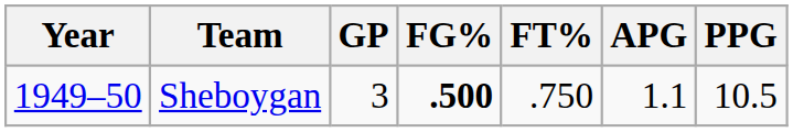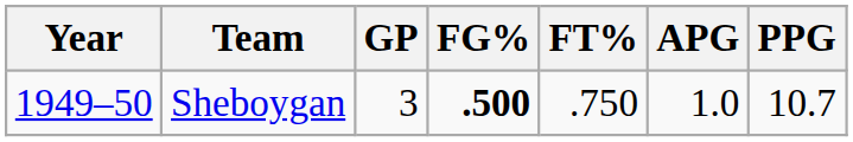Sheboygan | APG: 1.1 -> 1.0
Sheboygan | PPG: 10.5 -> 10.7
